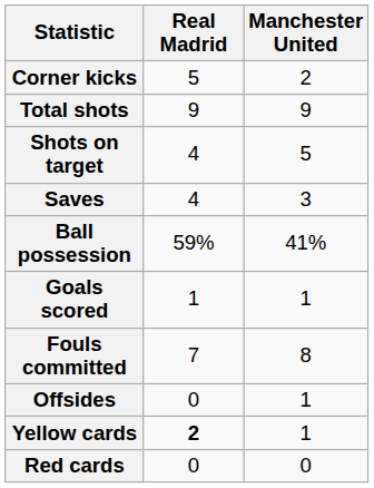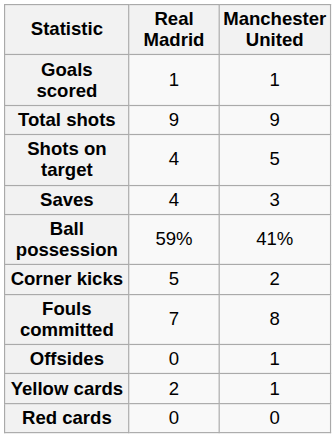rows swapped: Goals scored <-> Corner kicks
Yellow cards | Real Madrid: bold -> normal
